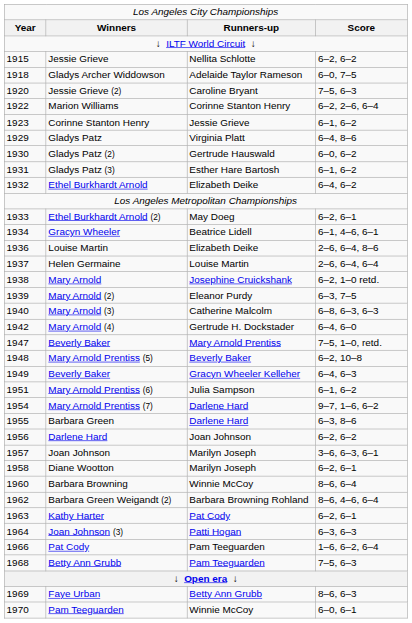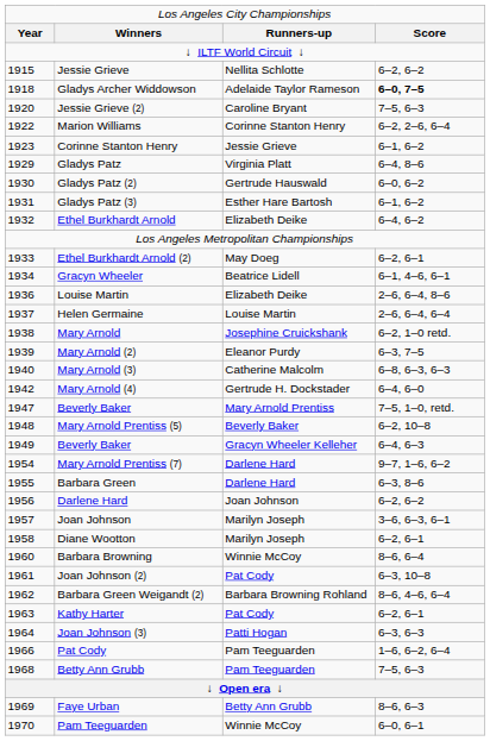Gladys Archer Widdowson | column 4: normal -> bold
- row: 1951 | Mary Arnold Prentiss (6) | Julia Sampson | 6–1, 6–2
+ row: 1961 | Joan Johnson (2) | Pat Cody | 6–3, 10–8
